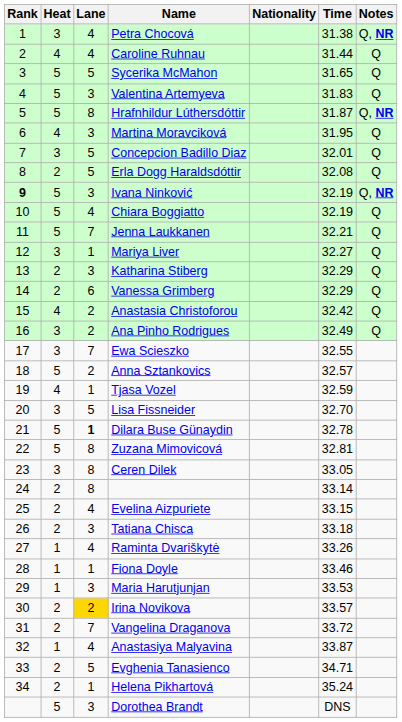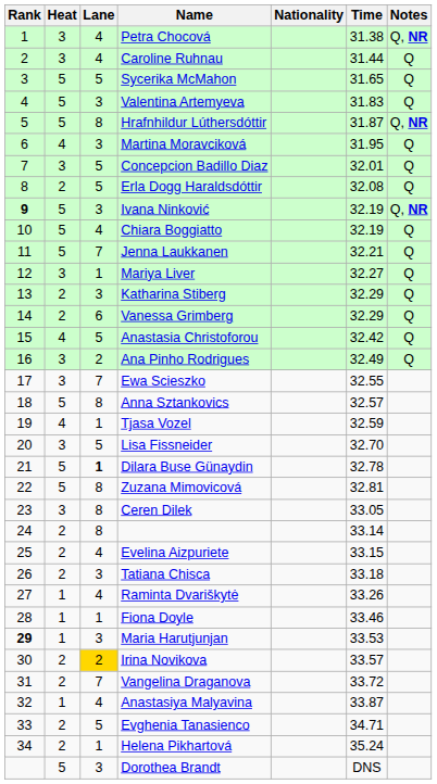Caroline Ruhnau | Heat: 4 -> 3
Anastasia Christoforou | Lane: 2 -> 5
Anna Sztankovics | Lane: 2 -> 8
Maria Harutjunjan | Rank: normal -> bold
